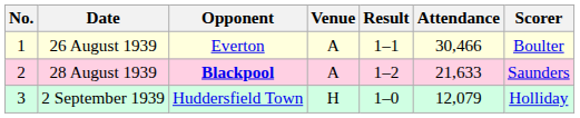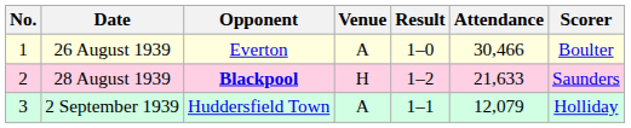26 August 1939 | Result: 1–1 -> 1–0
28 August 1939 | Venue: A -> H
2 September 1939 | Venue: H -> A
2 September 1939 | Result: 1–0 -> 1–1
